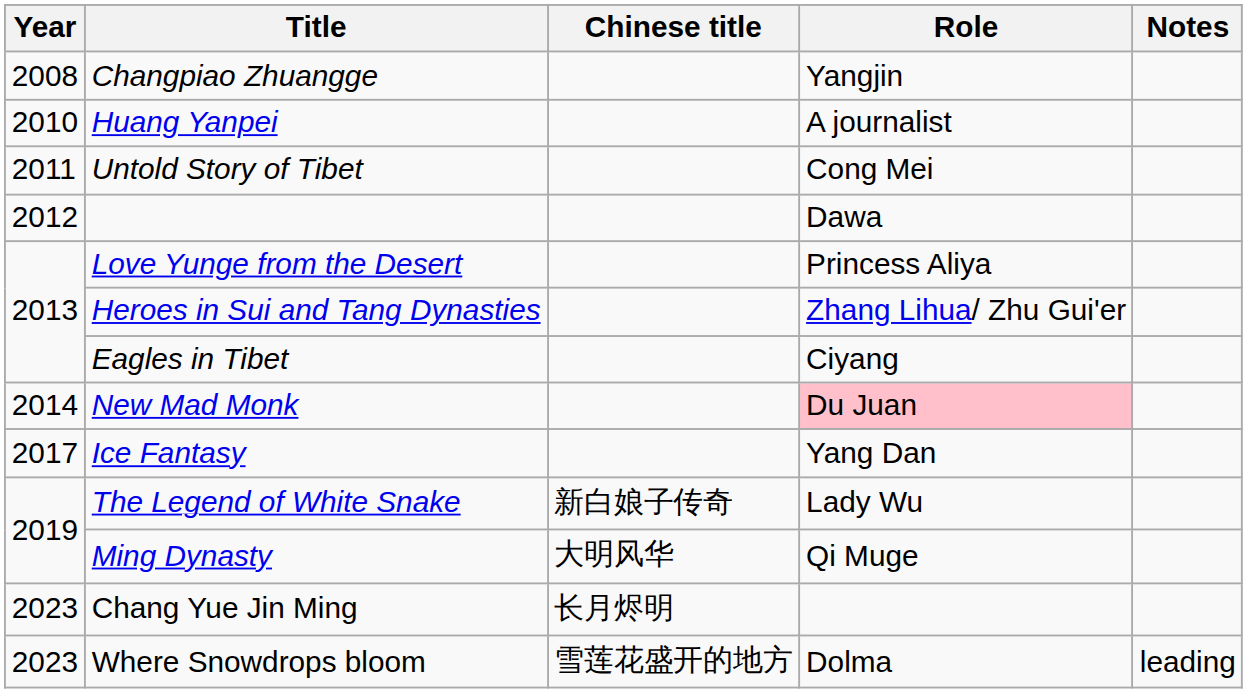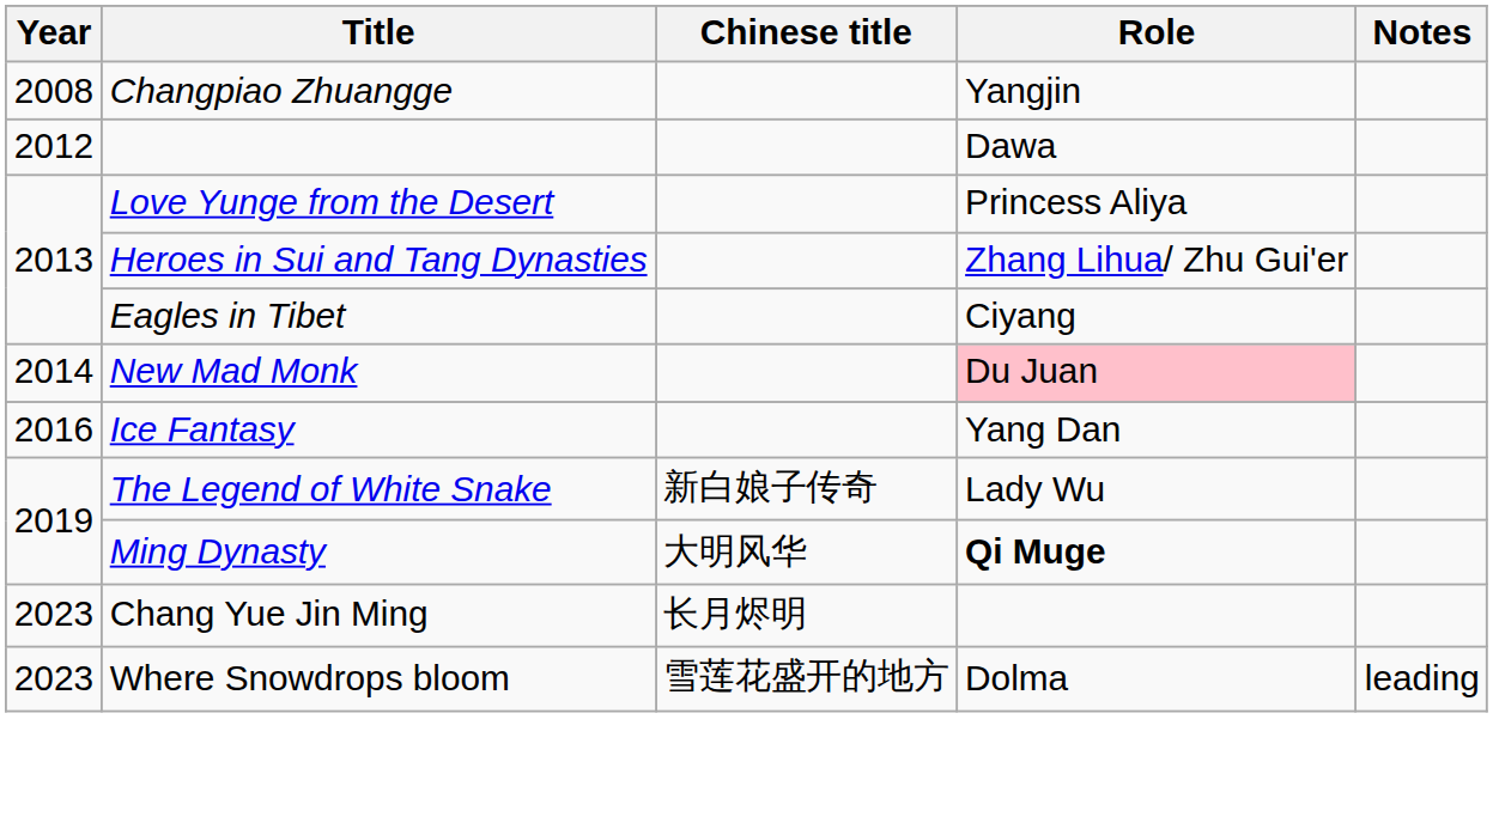- row: 2010 | Huang Yanpei | A journalist
- row: 2011 | Untold Story of Tibet | Cong Mei
Ice Fantasy | Year: 2017 -> 2016
Ming Dynasty | Role: normal -> bold
